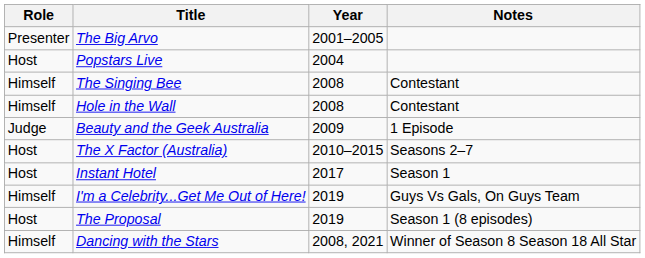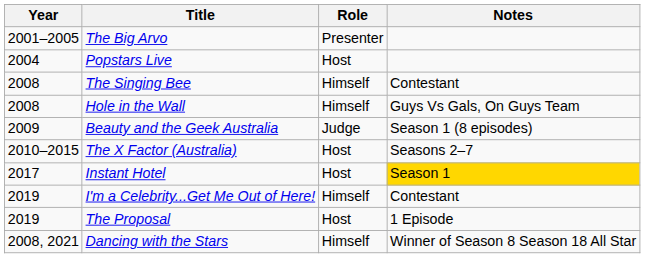columns swapped: Year <-> Role
Hole in the Wall | Notes: Contestant -> Guys Vs Gals, On Guys Team
Beauty and the Geek Australia | Notes: 1 Episode -> Season 1 (8 episodes)
Instant Hotel | Notes: no background -> gold background
I'm a Celebrity...Get Me Out of Here! | Notes: Guys Vs Gals, On Guys Team -> Contestant
The Proposal | Notes: Season 1 (8 episodes) -> 1 Episode
